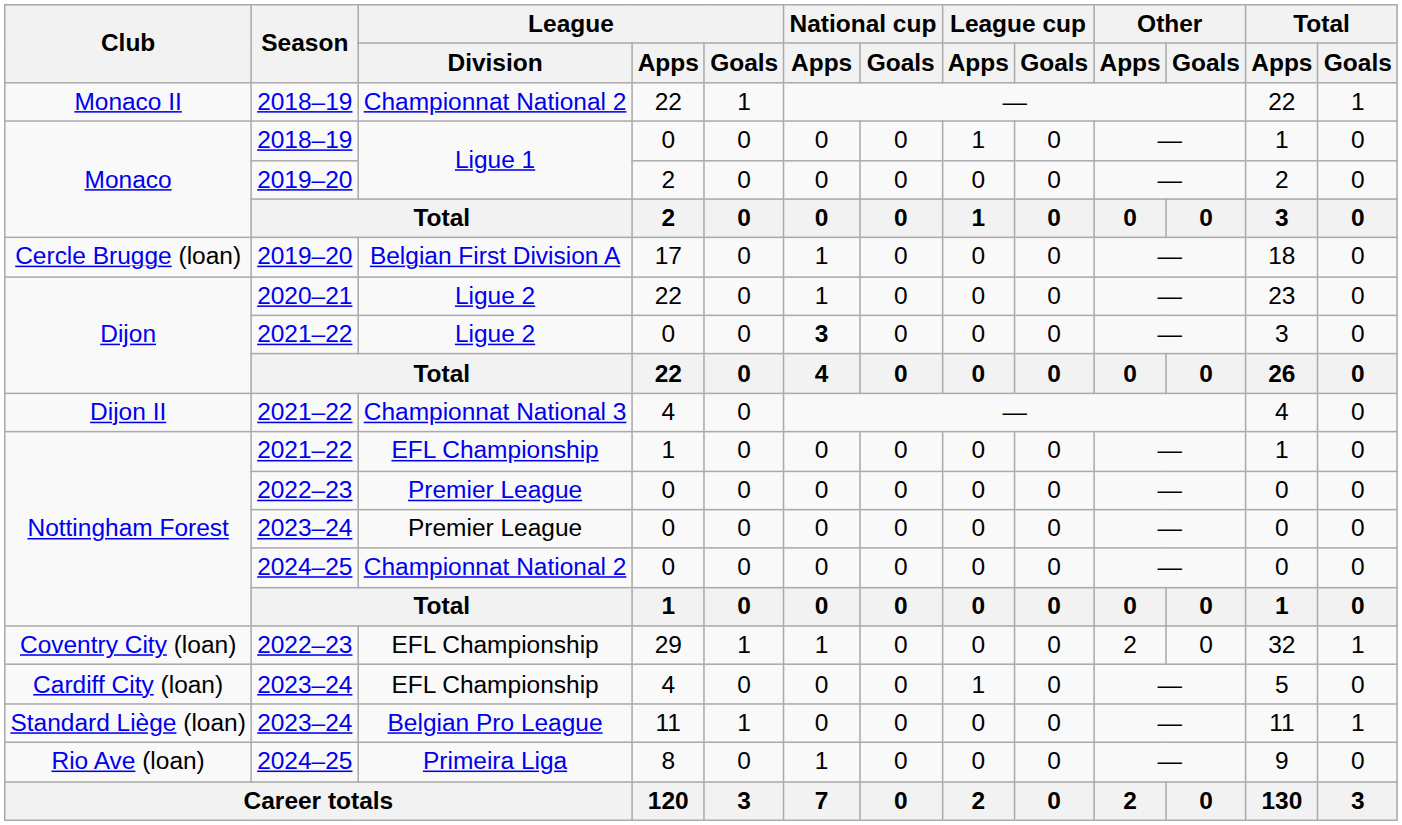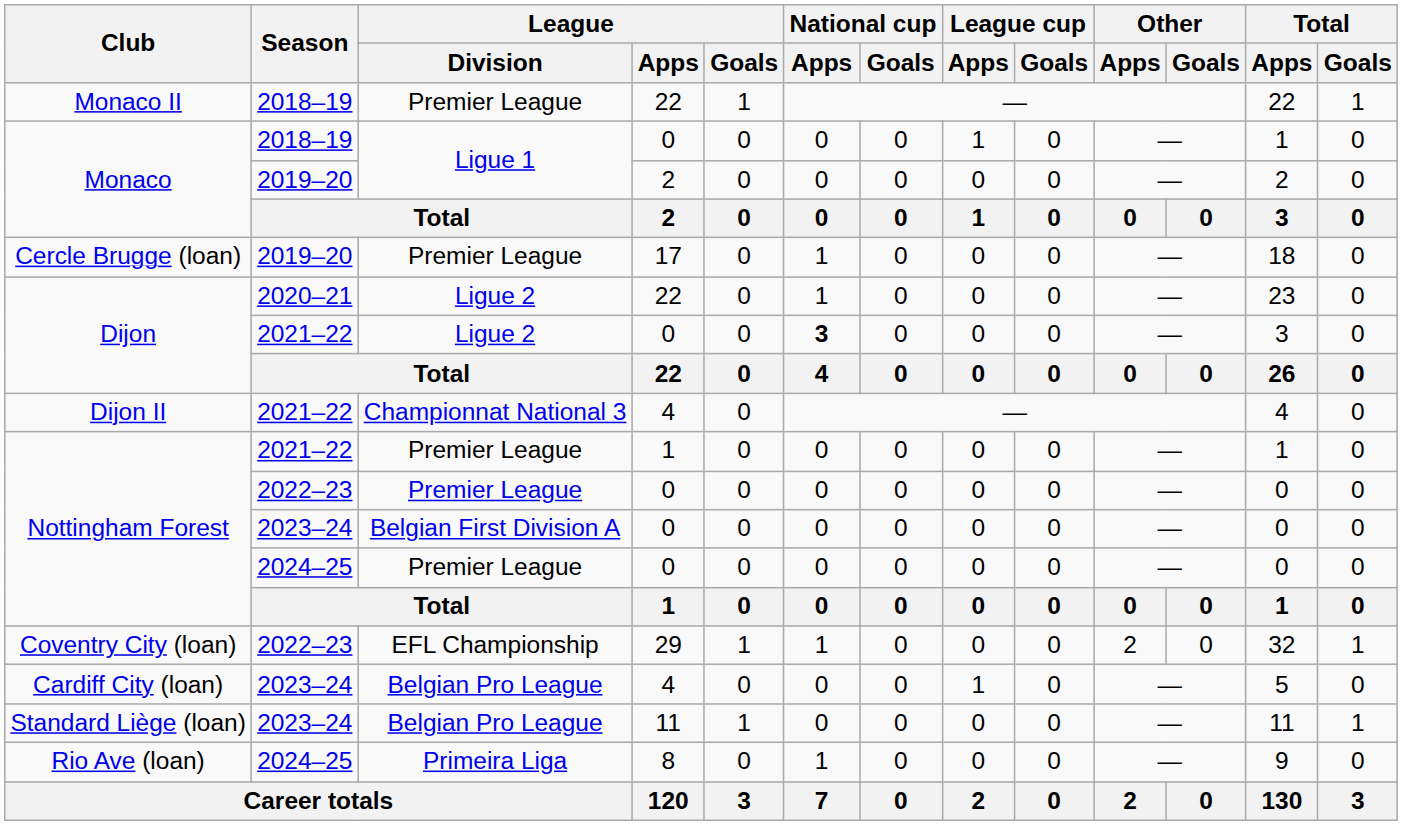Monaco II | League / Division: Championnat National 2 -> Premier League
Cercle Brugge (loan) | League / Division: Belgian First Division A -> Premier League
Nottingham Forest / 2021–22 | League / Division: EFL Championship -> Premier League
Nottingham Forest / 2023–24 | League / Division: Premier League -> Belgian First Division A
Nottingham Forest / 2024–25 | League / Division: Championnat National 2 -> Premier League
Cardiff City (loan) | League / Division: EFL Championship -> Belgian Pro League
